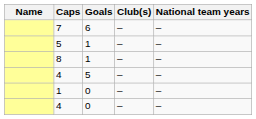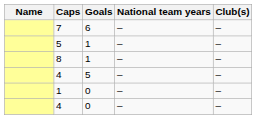columns swapped: National team years <-> Club(s)
